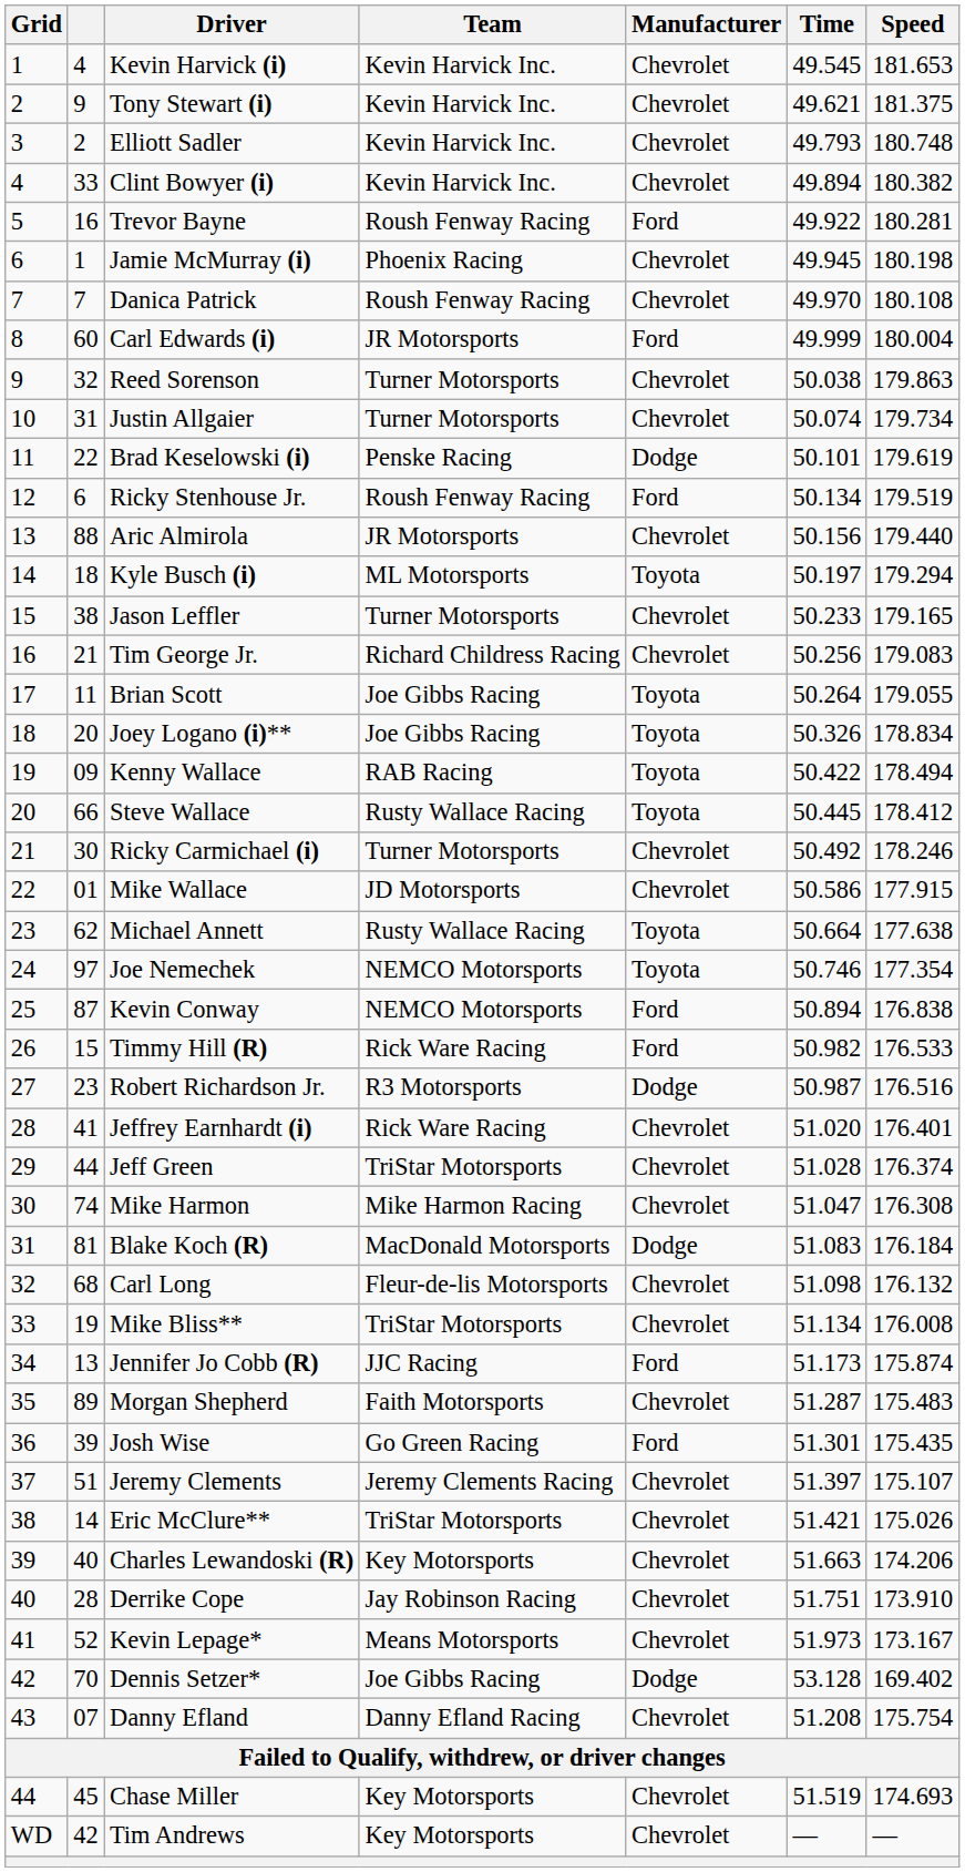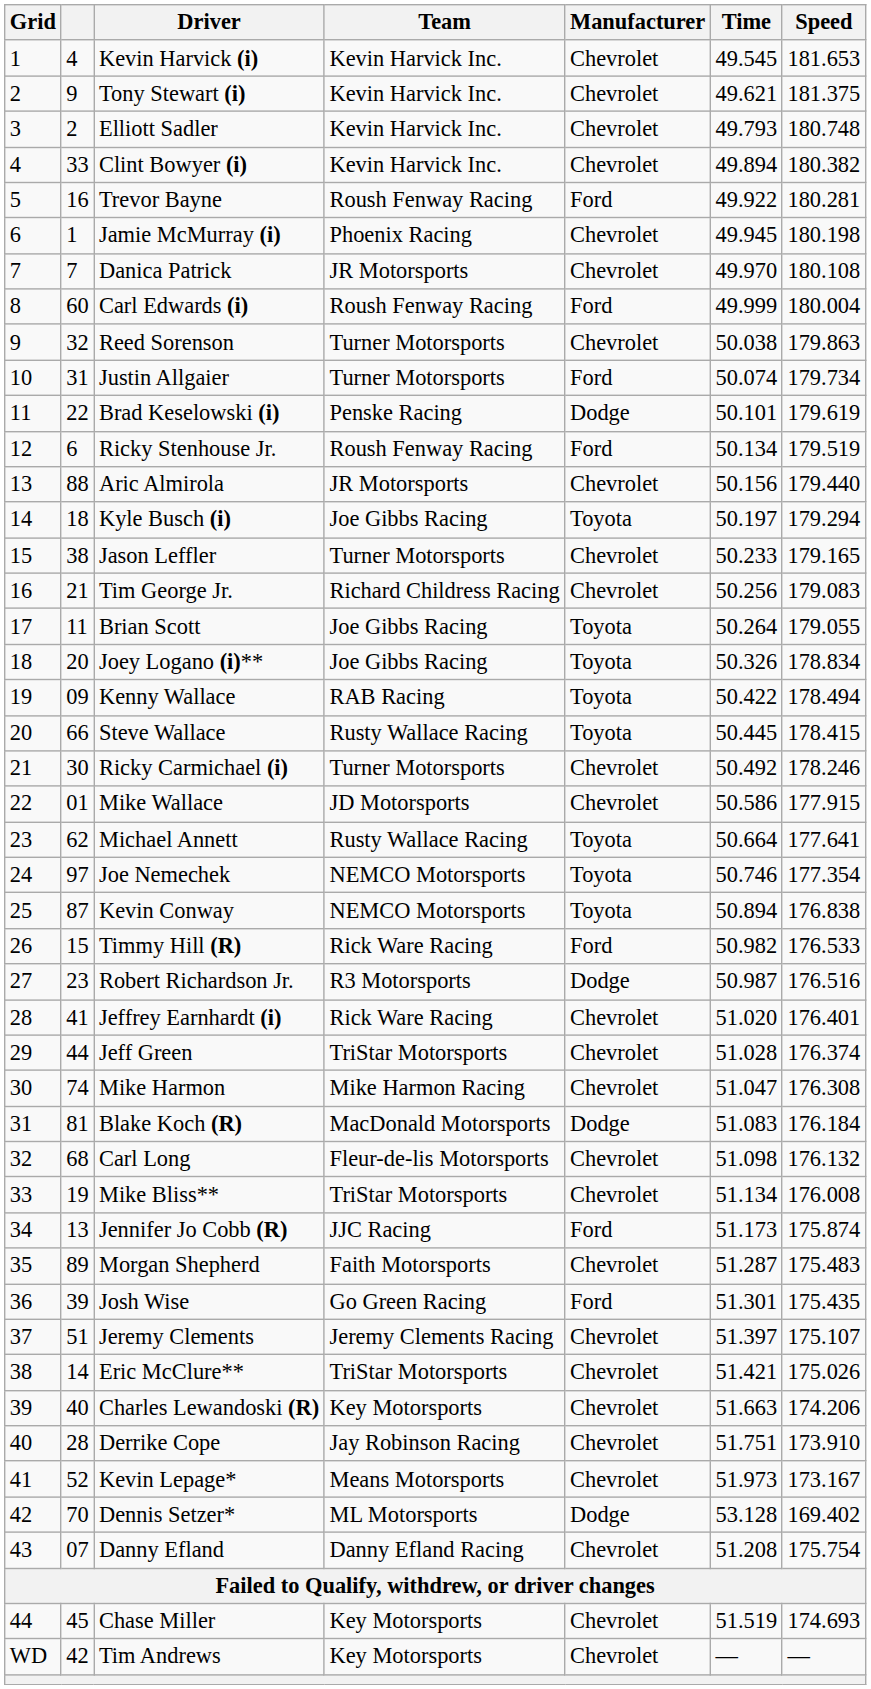Danica Patrick | Team: Roush Fenway Racing -> JR Motorsports
Carl Edwards (i) | Team: JR Motorsports -> Roush Fenway Racing
Justin Allgaier | Manufacturer: Chevrolet -> Ford
Kyle Busch (i) | Team: ML Motorsports -> Joe Gibbs Racing
Steve Wallace | Speed: 178.412 -> 178.415
Michael Annett | Speed: 177.638 -> 177.641
Kevin Conway | Manufacturer: Ford -> Toyota
Dennis Setzer* | Team: Joe Gibbs Racing -> ML Motorsports
